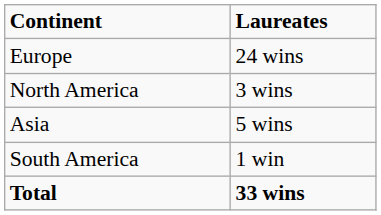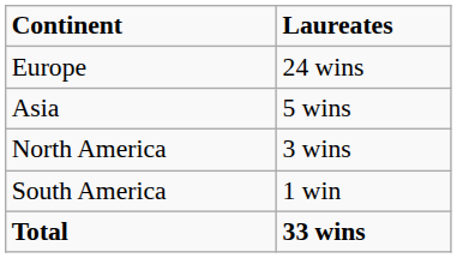rows swapped: Asia <-> North America
